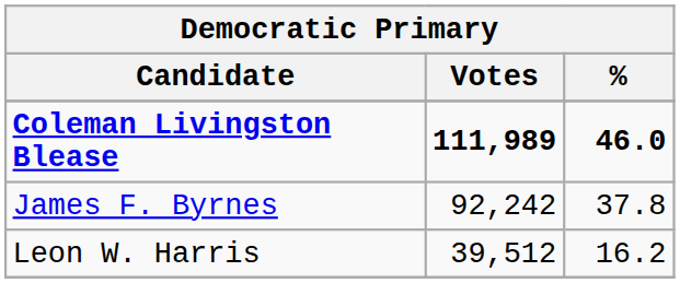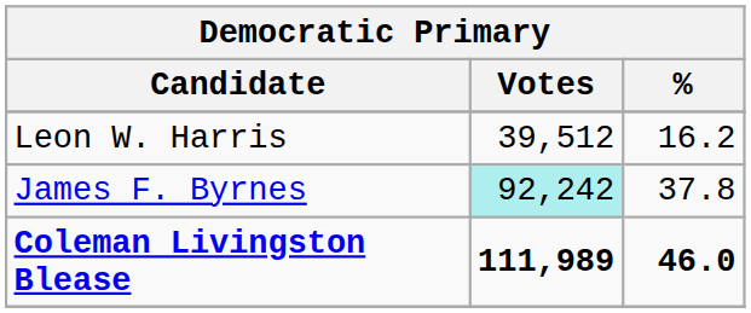rows swapped: Coleman Livingston Blease <-> Leon W. Harris
James F. Byrnes | Votes: no background -> paleturquoise background
